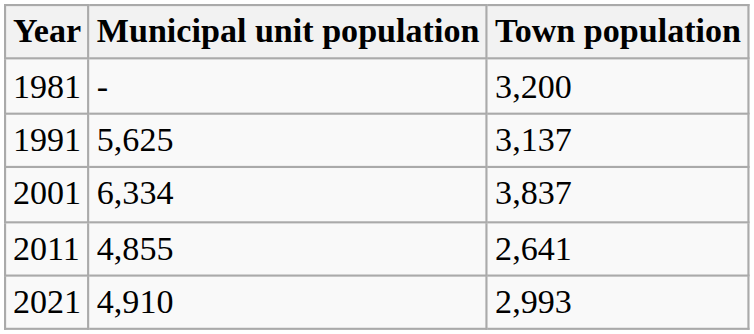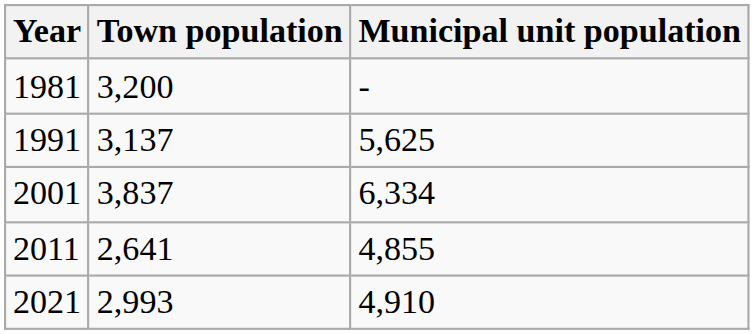columns swapped: Town population <-> Municipal unit population
